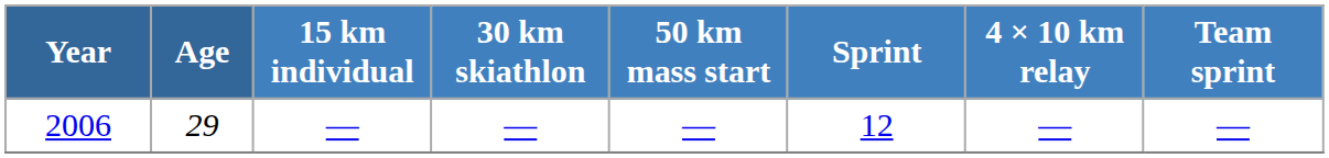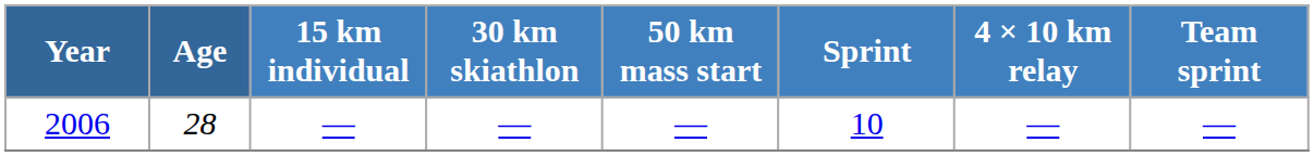2006 | Age: 29 -> 28
2006 | Sprint: 12 -> 10
